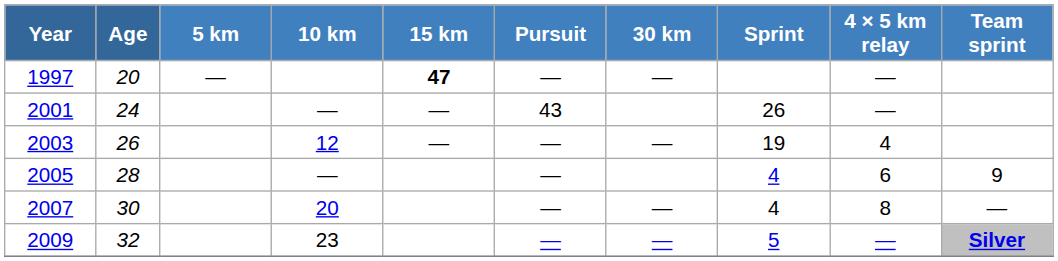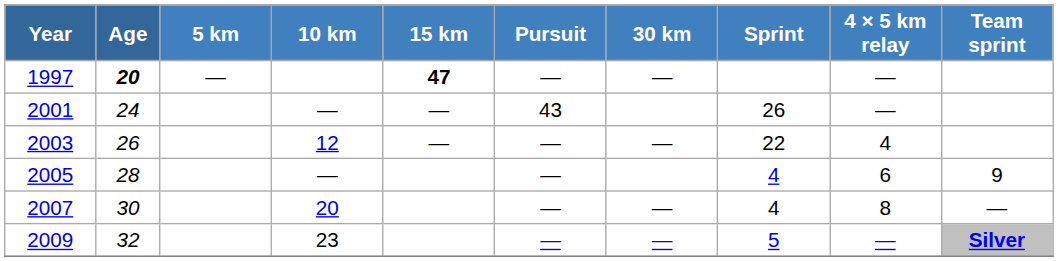1997 | Age: normal -> bold
2003 | Sprint: 19 -> 22
